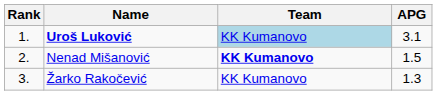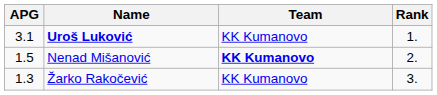columns swapped: Rank <-> APG
Uroš Luković | Team: lightblue background -> no background
